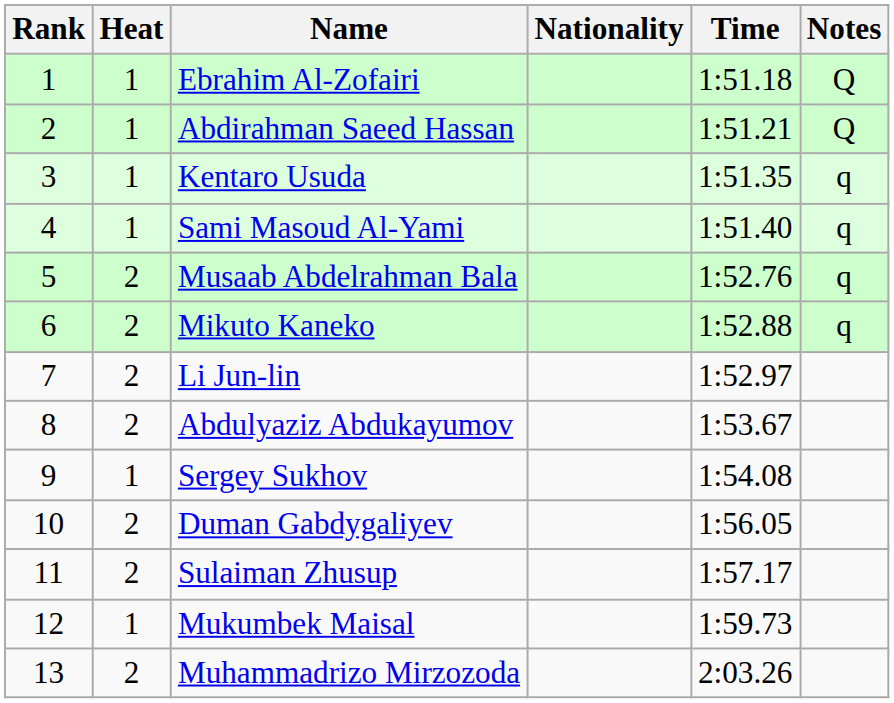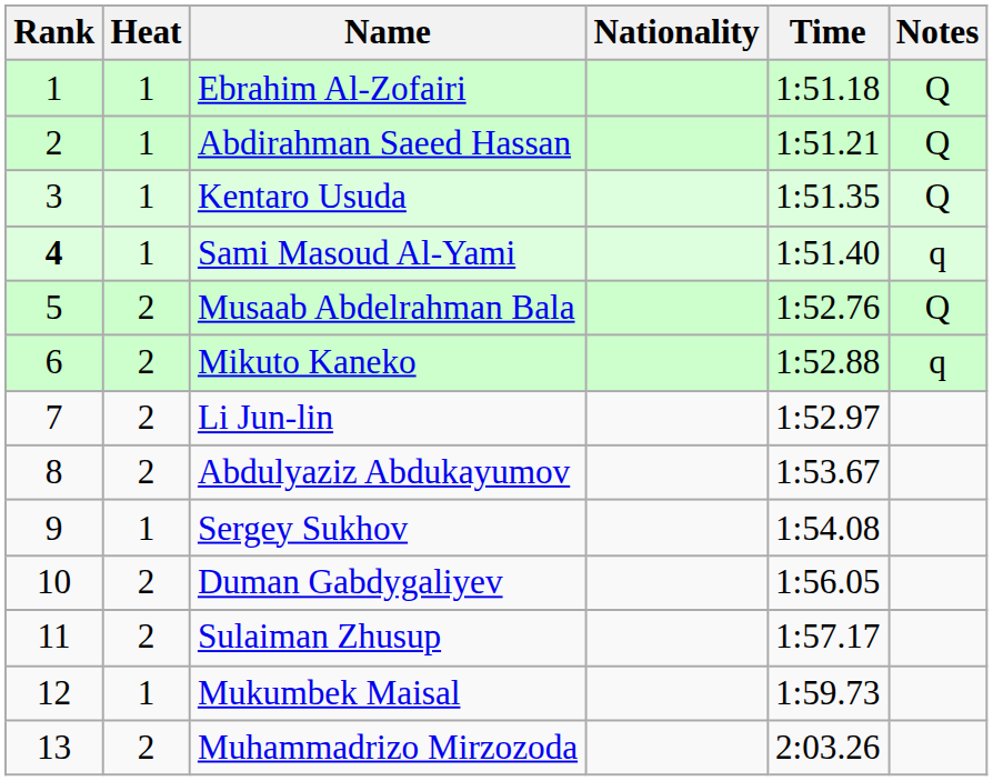Kentaro Usuda | Notes: q -> Q
Sami Masoud Al-Yami | Rank: normal -> bold
Musaab Abdelrahman Bala | Notes: q -> Q
